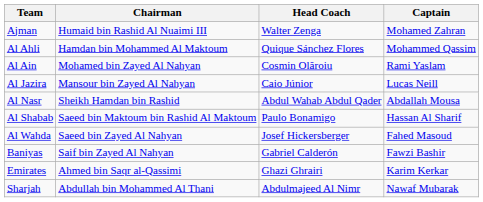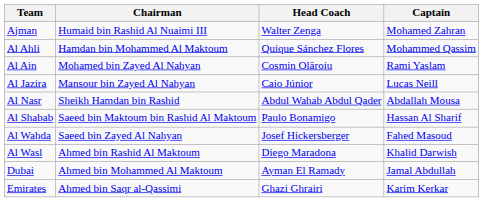+ row: Al Wasl | Ahmed bin Rashid Al Maktoum | Diego Maradona | Khalid Darwish
- row: Baniyas | Saif bin Zayed Al Nahyan | Gabriel Calderón | Fawzi Bashir
+ row: Dubai | Ahmed bin Mohammed Al Maktoum | Ayman El Ramady | Jamal Abdullah
- row: Sharjah | Abdullah bin Mohammed Al Thani | Abdulmajeed Al Nimr | Nawaf Mubarak
